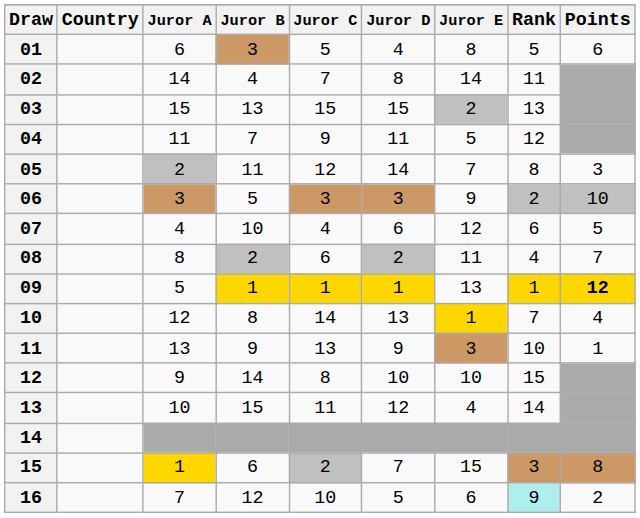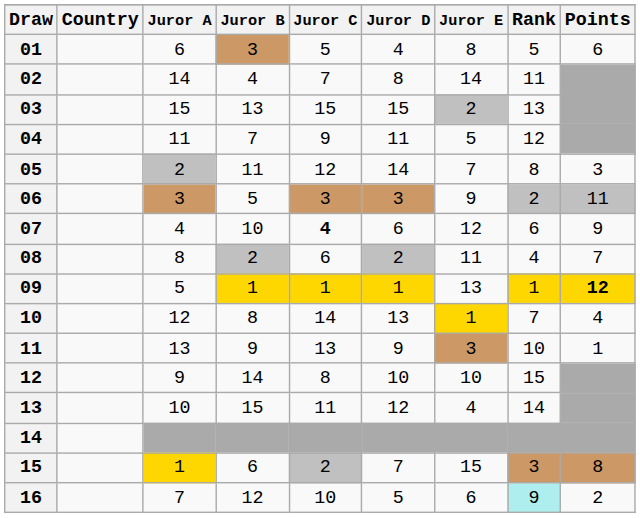06 | Points: 10 -> 11
07 | Juror C: normal -> bold
07 | Points: 5 -> 9
